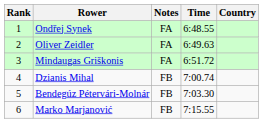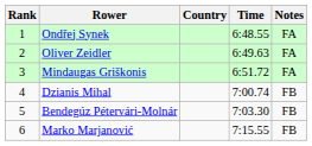columns swapped: Country <-> Notes
